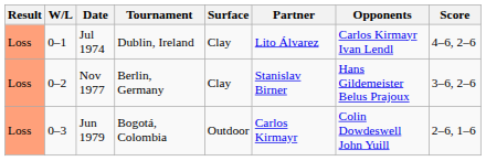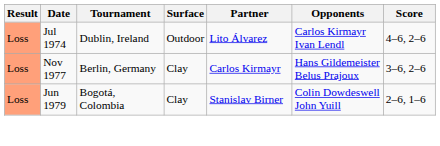- column: W/L | 0–1 | 0–2 | 0–3
Jul 1974 | Surface: Clay -> Outdoor
Nov 1977 | Partner: Stanislav Birner -> Carlos Kirmayr
Jun 1979 | Surface: Outdoor -> Clay
Jun 1979 | Partner: Carlos Kirmayr -> Stanislav Birner
